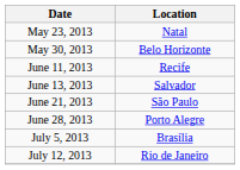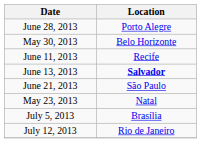rows swapped: May 23, 2013 <-> June 28, 2013
June 13, 2013 | Location: normal -> bold
